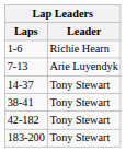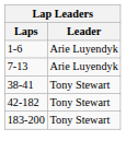1-6 | Leader: Richie Hearn -> Arie Luyendyk
- row: 14-37 | Tony Stewart
